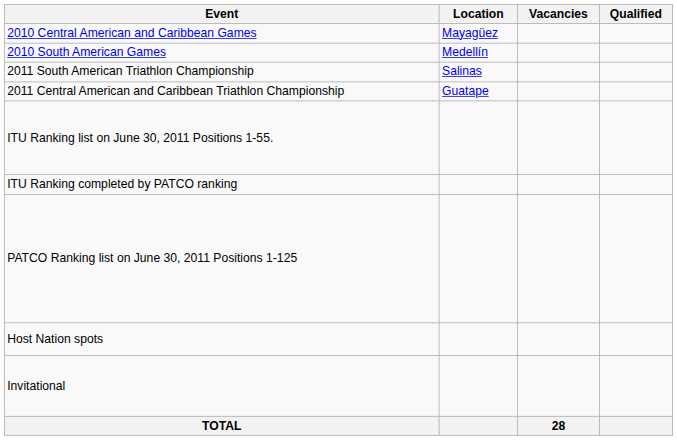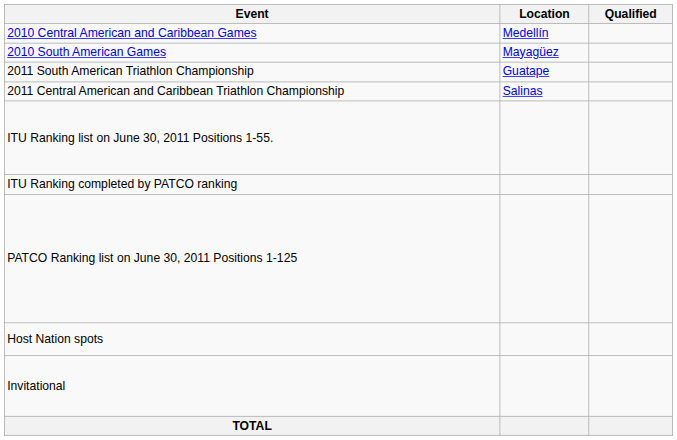- column: Vacancies | 28
2010 Central American and Caribbean Games | Location: Mayagüez -> Medellín
2010 South American Games | Location: Medellín -> Mayagüez
2011 South American Triathlon Championship | Location: Salinas -> Guatape
2011 Central American and Caribbean Triathlon Championship | Location: Guatape -> Salinas
